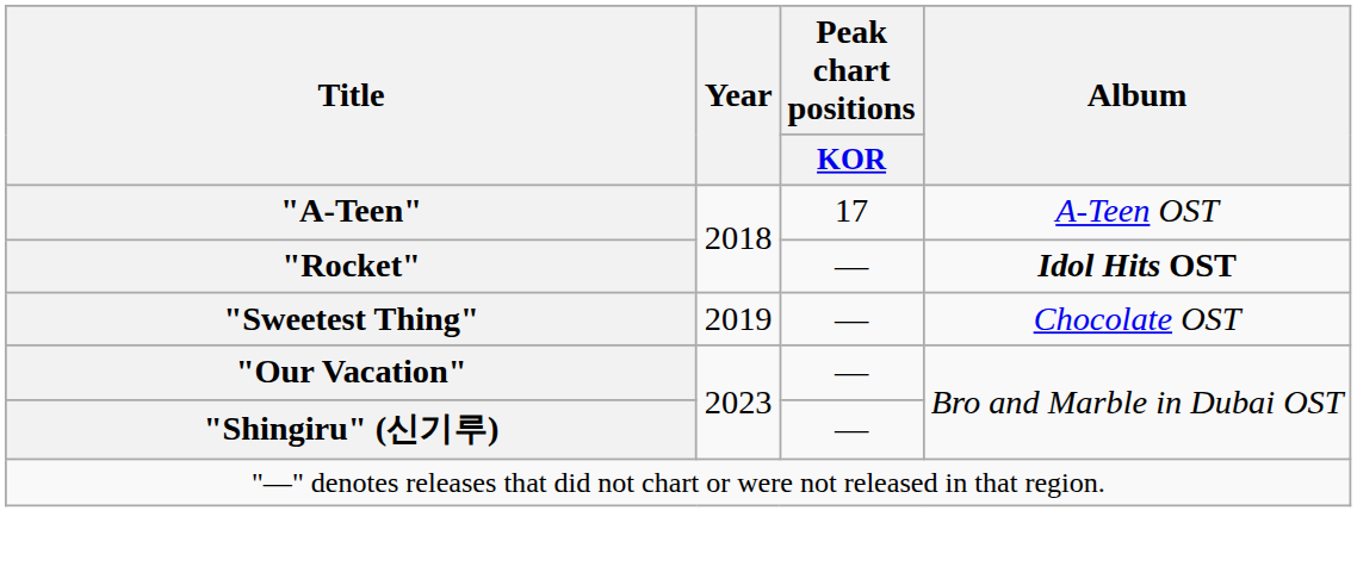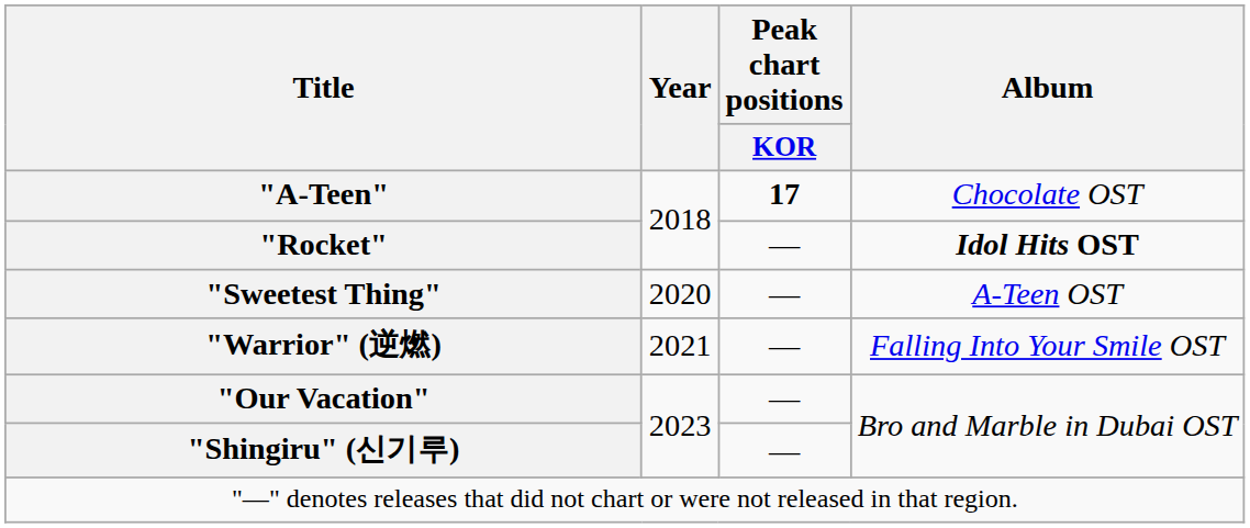"A-Teen" | Peak chart positions / KOR: normal -> bold
"A-Teen" | Album: A-Teen OST -> Chocolate OST
"Sweetest Thing" | Year: 2019 -> 2020
"Sweetest Thing" | Album: Chocolate OST -> A-Teen OST
+ row: "Warrior" (逆燃) | 2021 | — | Falling Into Your Smile OST
